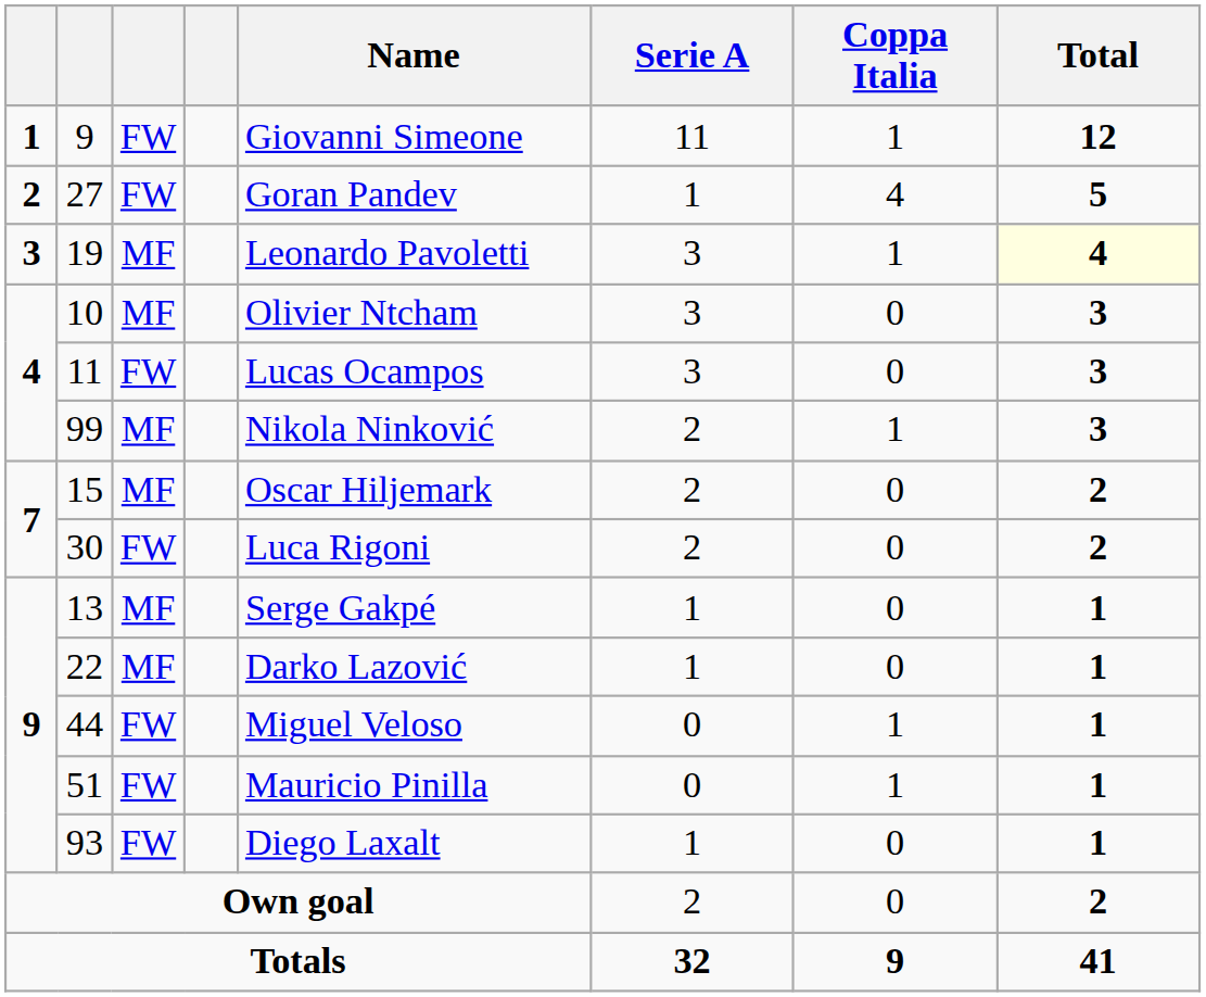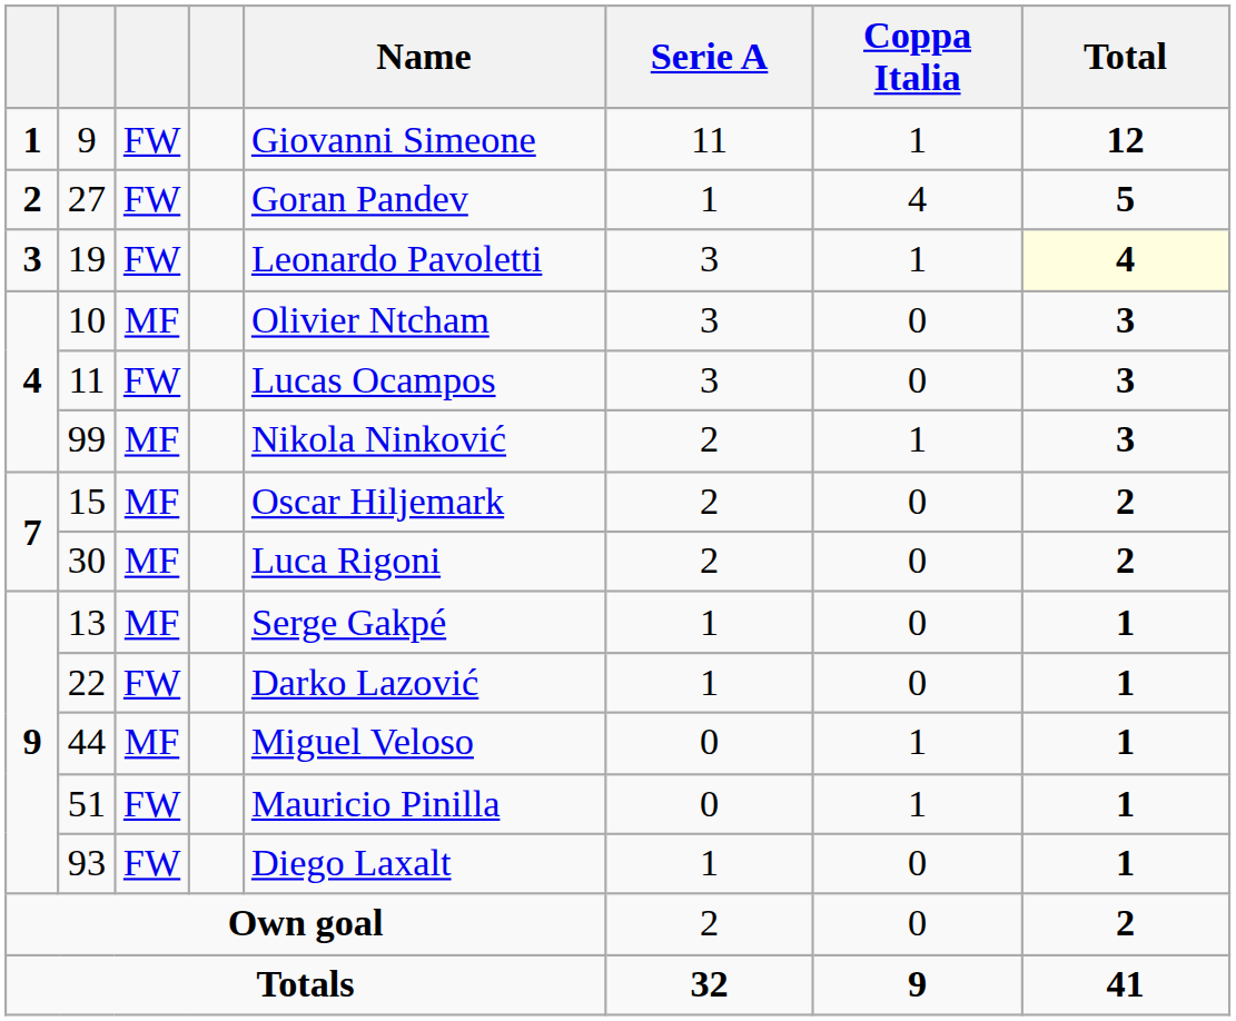19 | column 3: MF -> FW
30 | column 3: FW -> MF
22 | column 3: MF -> FW
44 | column 3: FW -> MF
